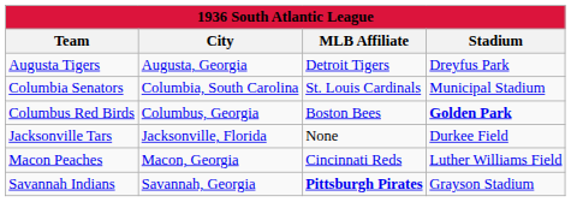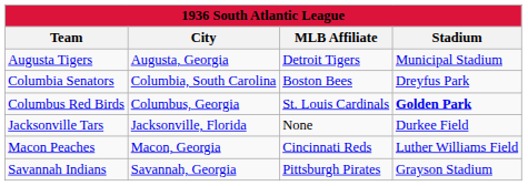Augusta Tigers | Stadium: Dreyfus Park -> Municipal Stadium
Columbia Senators | MLB Affiliate: St. Louis Cardinals -> Boston Bees
Columbia Senators | Stadium: Municipal Stadium -> Dreyfus Park
Columbus Red Birds | MLB Affiliate: Boston Bees -> St. Louis Cardinals
Savannah Indians | MLB Affiliate: bold -> normal
